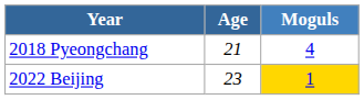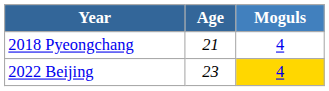2022 Beijing | Moguls: 1 -> 4
